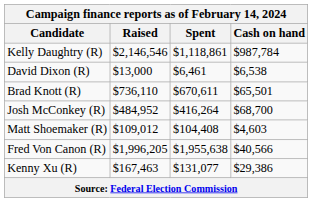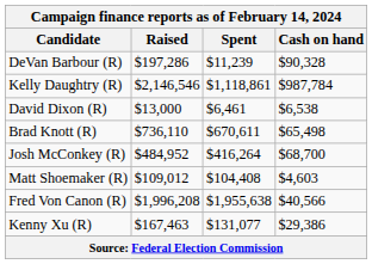+ row: DeVan Barbour (R) | $197,286 | $11,239 | $90,328
Brad Knott (R) | Cash on hand: $65,501 -> $65,498
Fred Von Canon (R) | Raised: $1,996,205 -> $1,996,208
